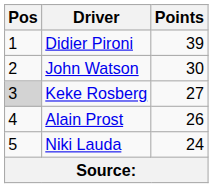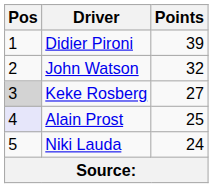John Watson | Points: 30 -> 32
Alain Prost | Pos: no background -> lavender background
Alain Prost | Points: 26 -> 25
